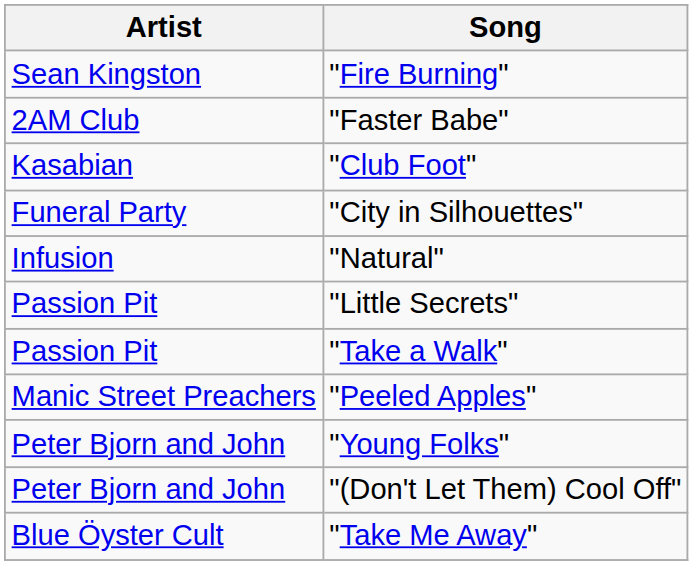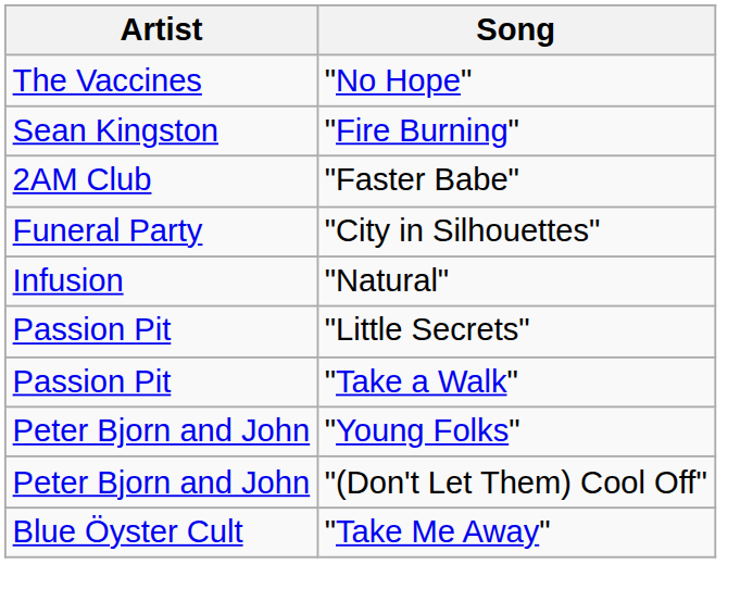+ row: The Vaccines | "No Hope"
- row: Kasabian | "Club Foot"
- row: Manic Street Preachers | "Peeled Apples"
